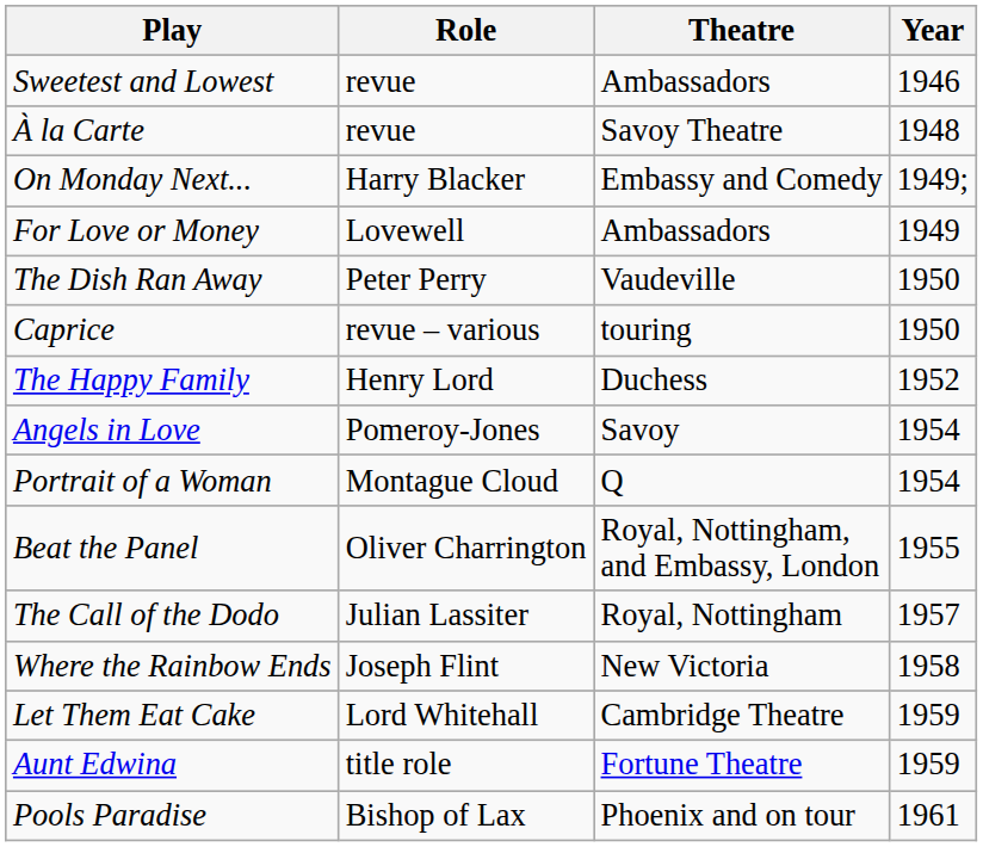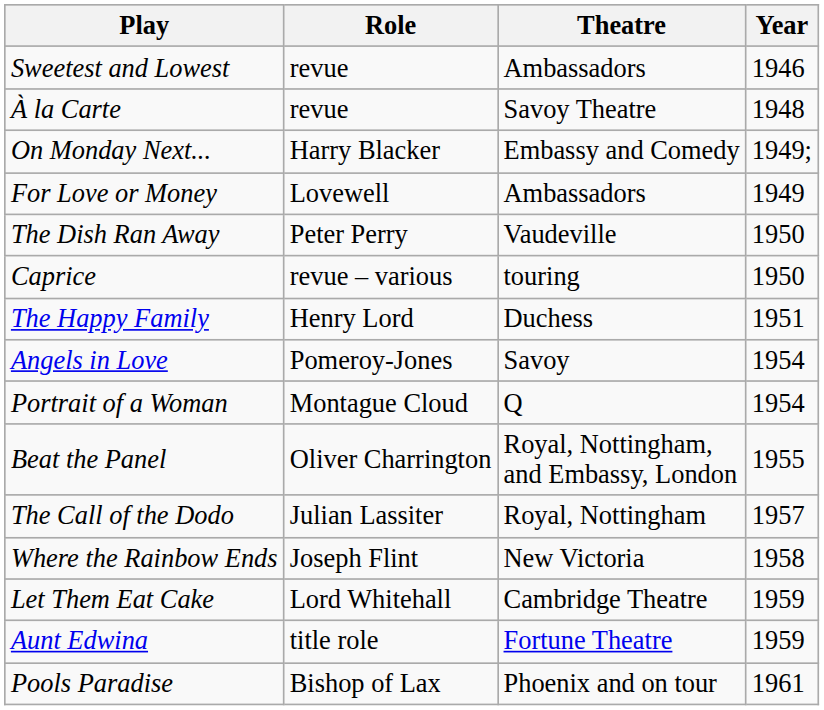The Happy Family | Year: 1952 -> 1951
